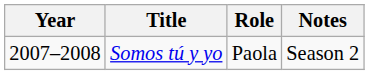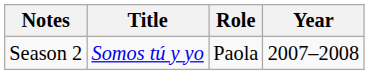columns swapped: Year <-> Notes
